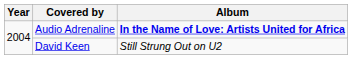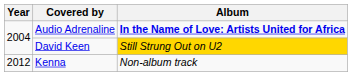David Keen | Album: no background -> gold background
+ row: 2012 | Kenna | Non-album track
